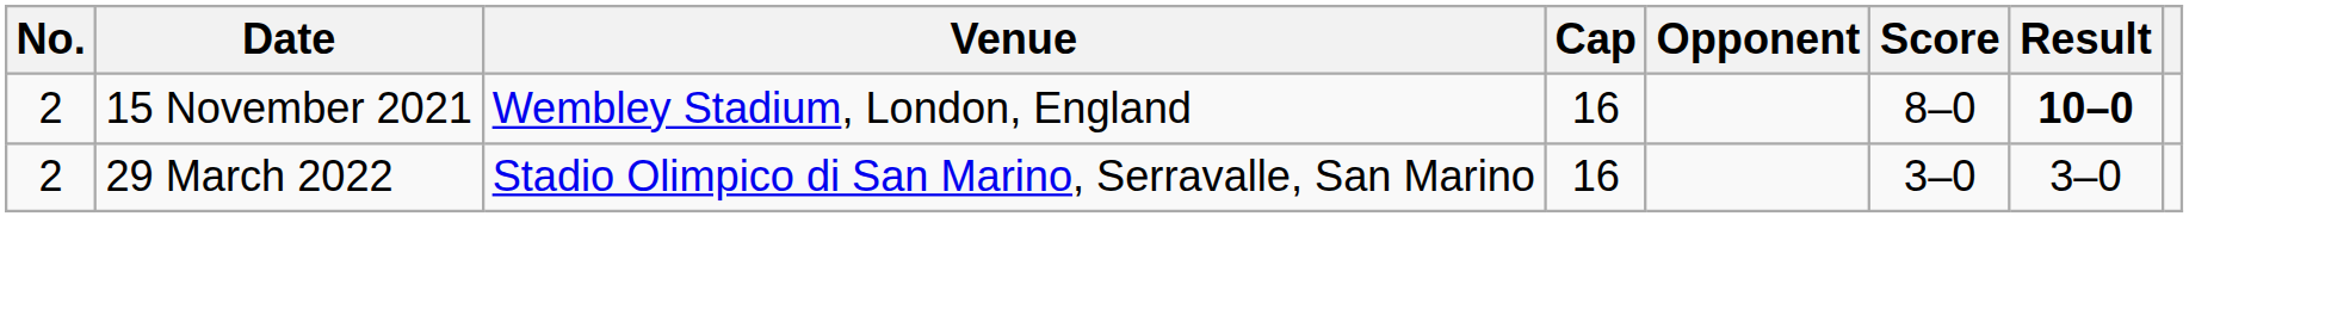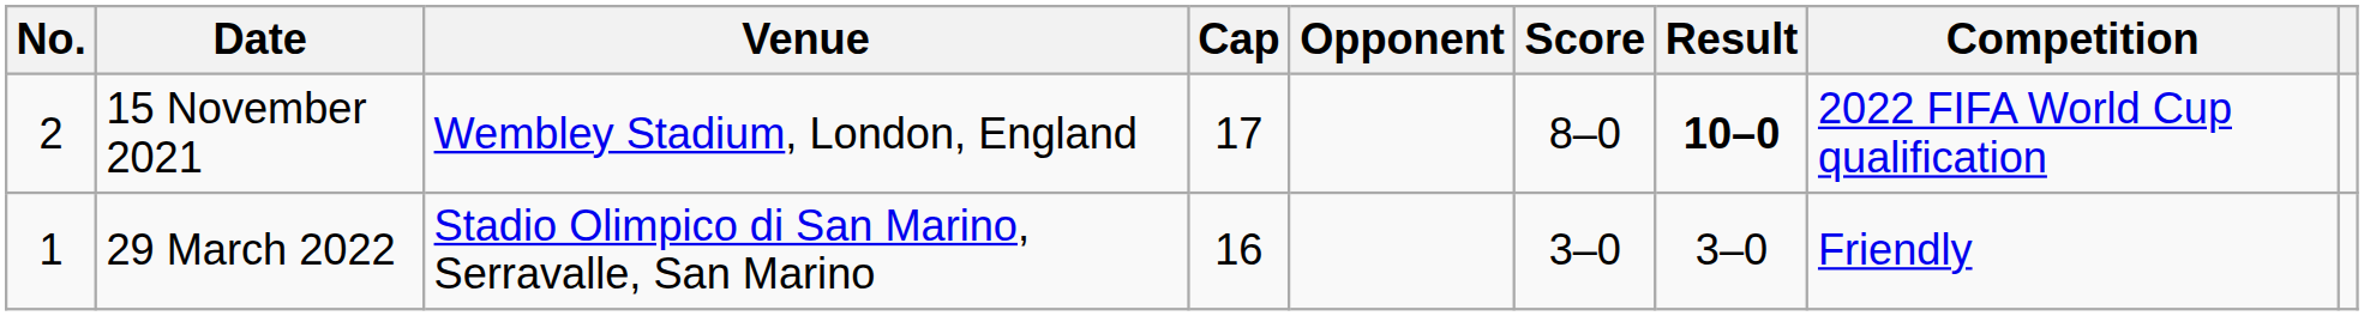+ column: Competition | 2022 FIFA World Cup qualification | Friendly
15 November 2021 | Cap: 16 -> 17
29 March 2022 | No.: 2 -> 1
